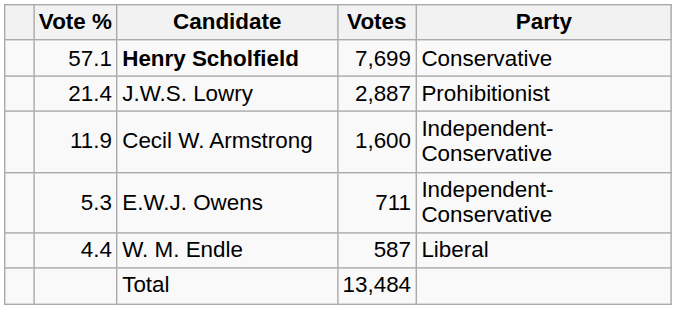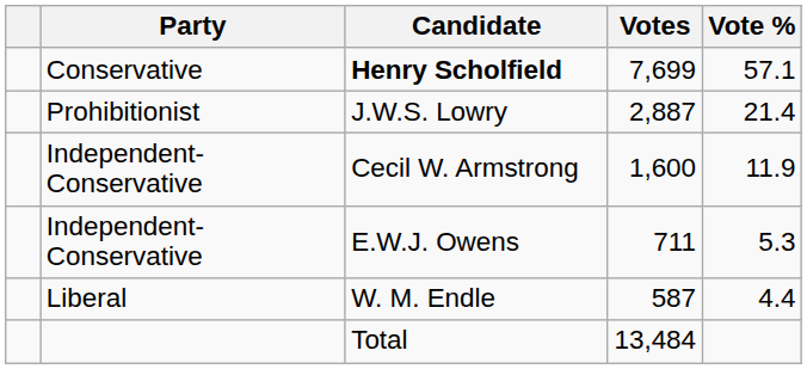columns swapped: Party <-> Vote %
